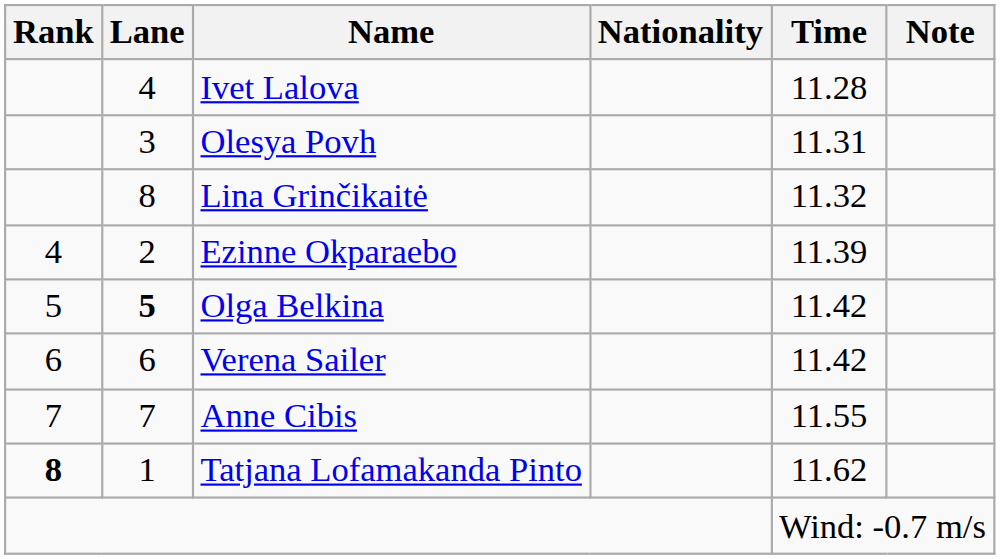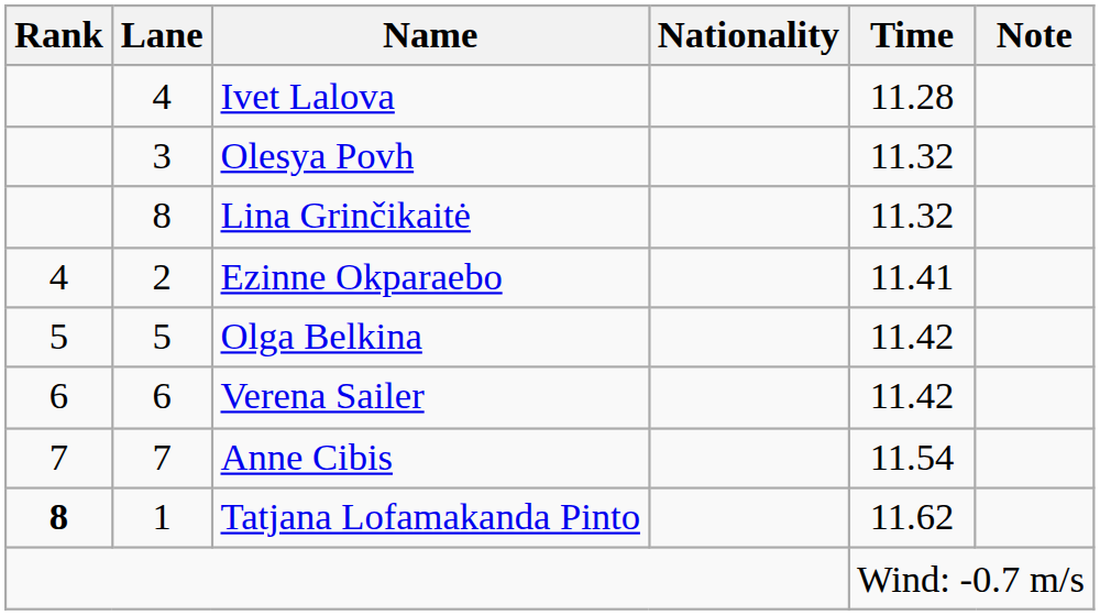Olesya Povh | Time: 11.31 -> 11.32
Ezinne Okparaebo | Time: 11.39 -> 11.41
Olga Belkina | Lane: bold -> normal
Anne Cibis | Time: 11.55 -> 11.54
